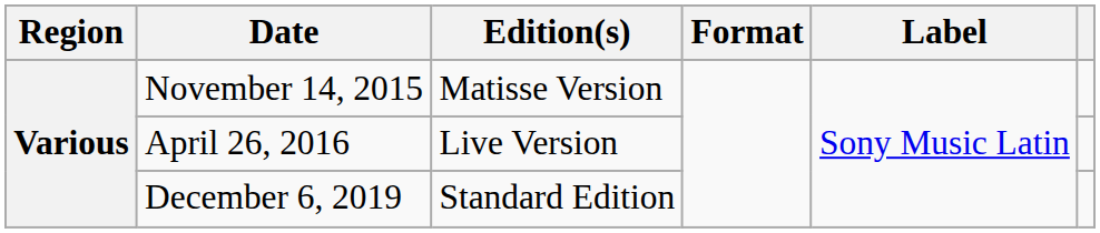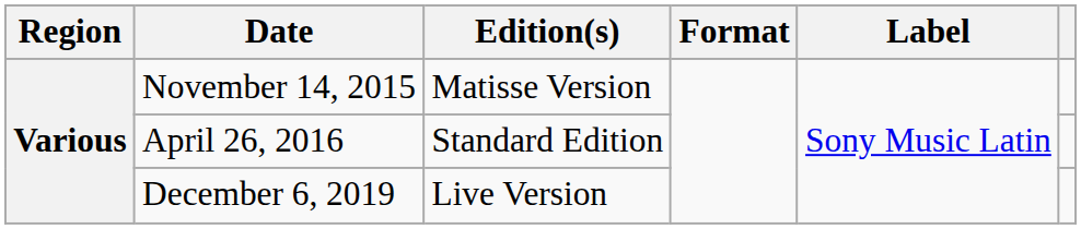April 26, 2016 | Edition(s): Live Version -> Standard Edition
December 6, 2019 | Edition(s): Standard Edition -> Live Version
